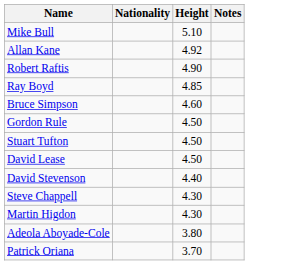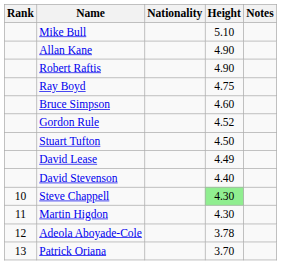+ column: Rank | 10 | 11 | 12 | 13
Allan Kane | Height: 4.92 -> 4.90
Ray Boyd | Height: 4.85 -> 4.75
Gordon Rule | Height: 4.50 -> 4.52
David Lease | Height: 4.50 -> 4.49
Steve Chappell | Height: no background -> lightgreen background
Adeola Aboyade-Cole | Height: 3.80 -> 3.78
